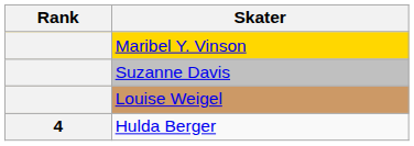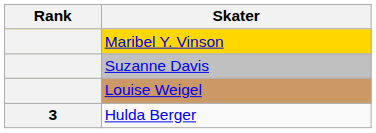Hulda Berger | Rank: 4 -> 3
